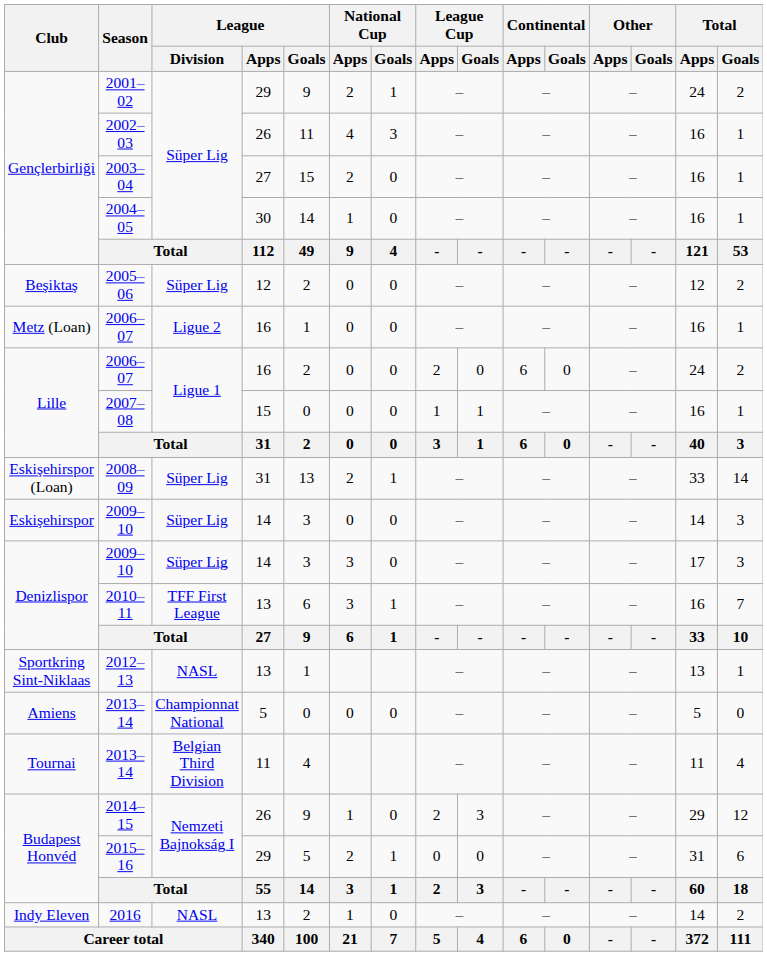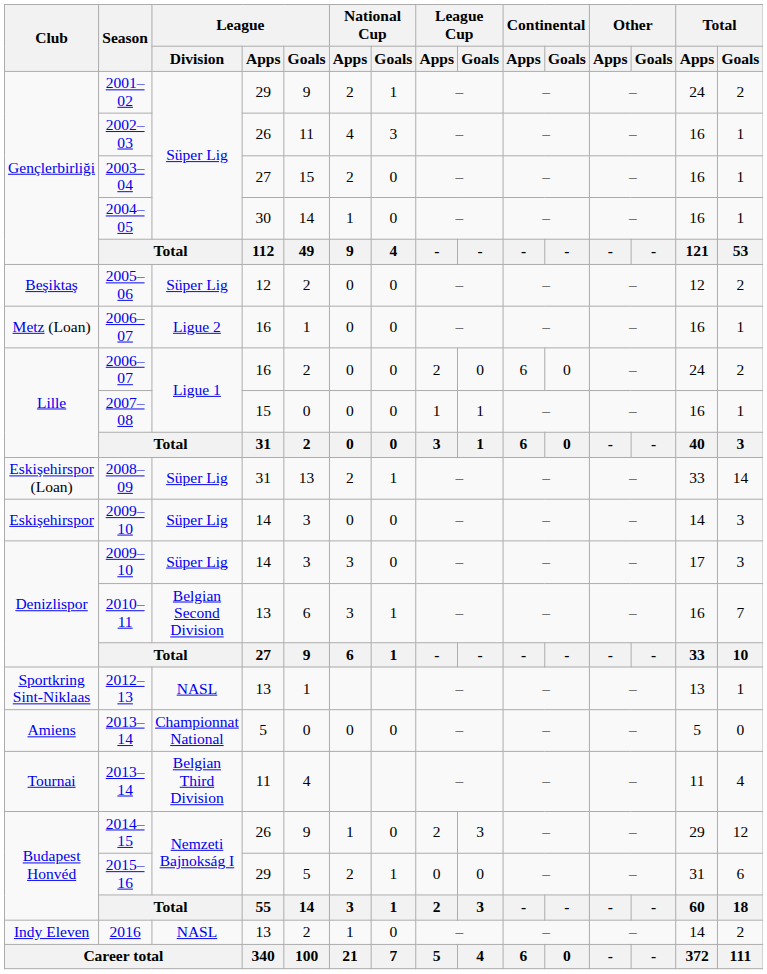2010–11 | League / Division: TFF First League -> Belgian Second Division
